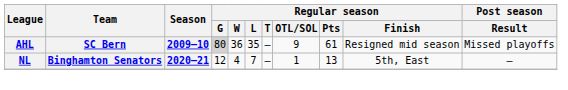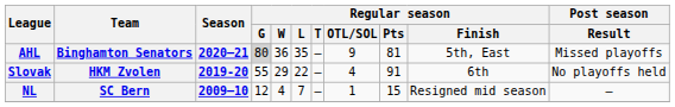AHL | Team: SC Bern -> Binghamton Senators
AHL | Season: 2009–10 -> 2020–21
AHL | Regular season / Pts: 61 -> 81
AHL | Regular season / Finish: Resigned mid season -> 5th, East
+ row: Slovak | HKM Zvolen | 2019-20 | 55 | 29 | 22 | — | 4 | 91 | 6th | No playoffs held
NL | Team: Binghamton Senators -> SC Bern
NL | Season: 2020–21 -> 2009–10
NL | Regular season / Pts: 13 -> 15
NL | Regular season / Finish: 5th, East -> Resigned mid season
